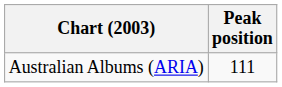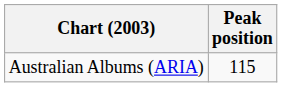Australian Albums (ARIA) | Peak position: 111 -> 115
